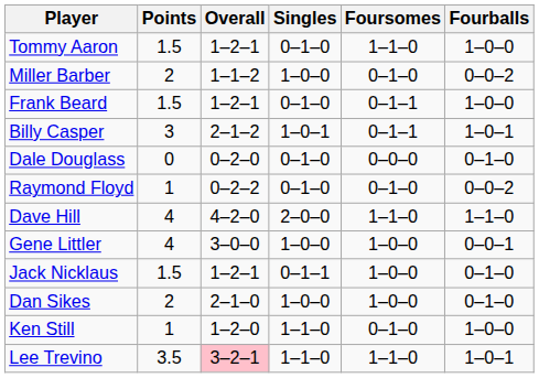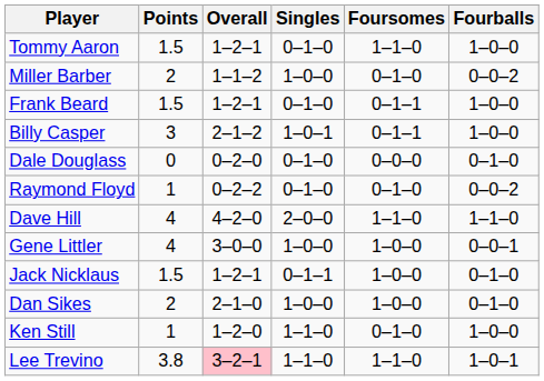Billy Casper | Fourballs: 1–0–1 -> 1–0–0
Lee Trevino | Points: 3.5 -> 3.8
